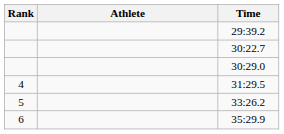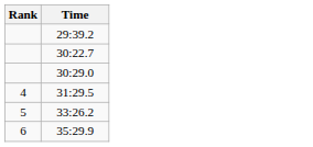- column: Athlete
